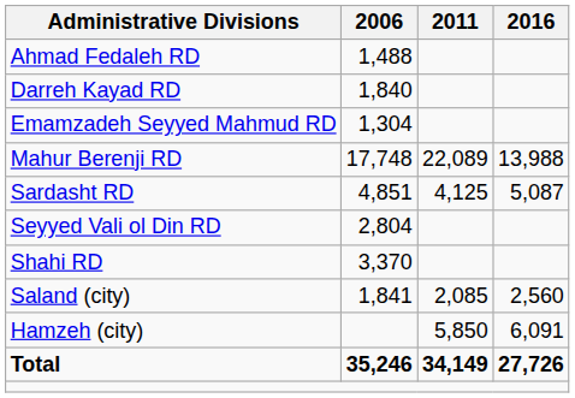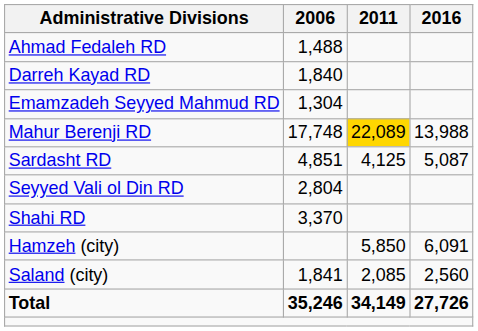Mahur Berenji RD | 2011: no background -> gold background
rows swapped: Hamzeh (city) <-> Saland (city)
